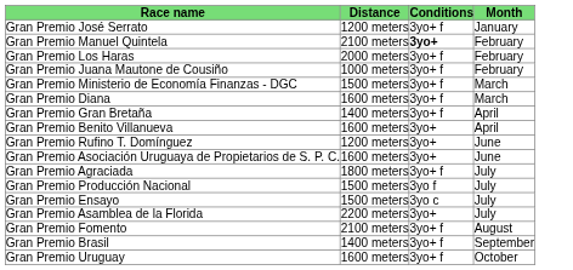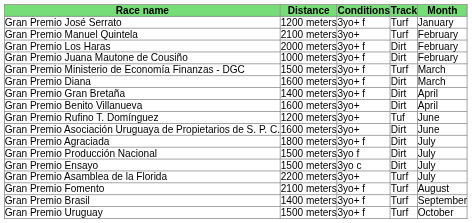+ column: Track | Turf | Turf | Dirt | Dirt | Turf | Dirt | Dirt | Dirt | Tuf | Dirt | Dirt | Dirt | Dirt | Turf | Turf | Turf | Turf
Gran Premio Manuel Quintela | Conditions: bold -> normal
Gran Premio Uruguay | Distance: 1600 meters -> 1500 meters
